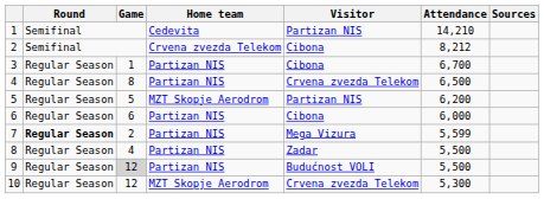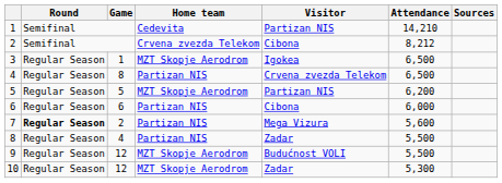3 | Home team: Partizan NIS -> MZT Skopje Aerodrom
3 | Visitor: Cibona -> Igokea
3 | Attendance: 6,700 -> 6,500
7 | Attendance: 5,599 -> 5,600
9 | Game: lightgrey background -> no background
9 | Home team: Partizan NIS -> MZT Skopje Aerodrom
10 | Visitor: Crvena zvezda Telekom -> Zadar
